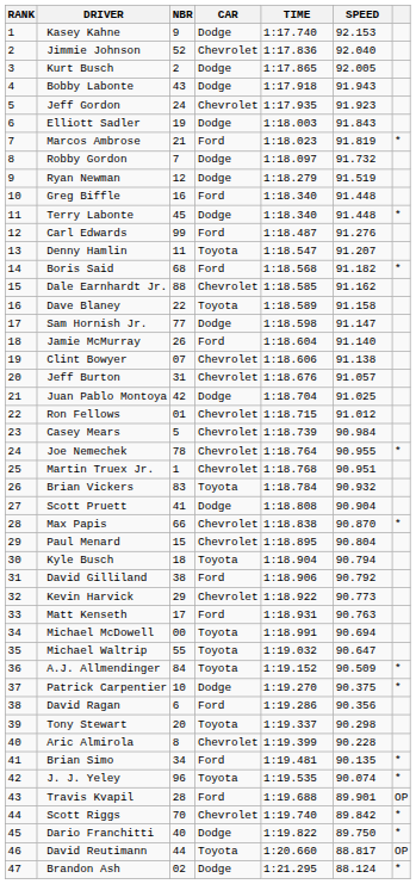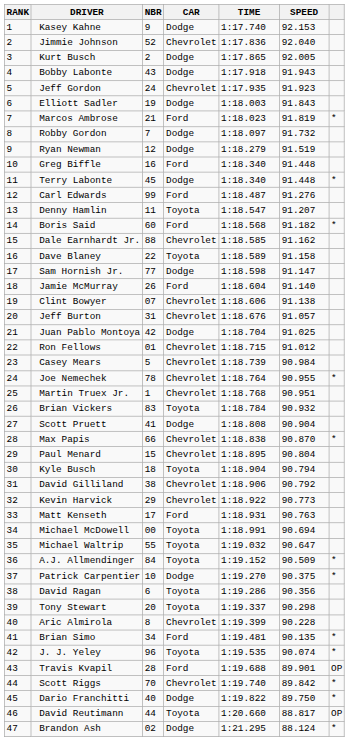Boris Said | NBR: 68 -> 60
David Gilliland | CAR: Ford -> Chevrolet
David Ragan | CAR: Ford -> Toyota
